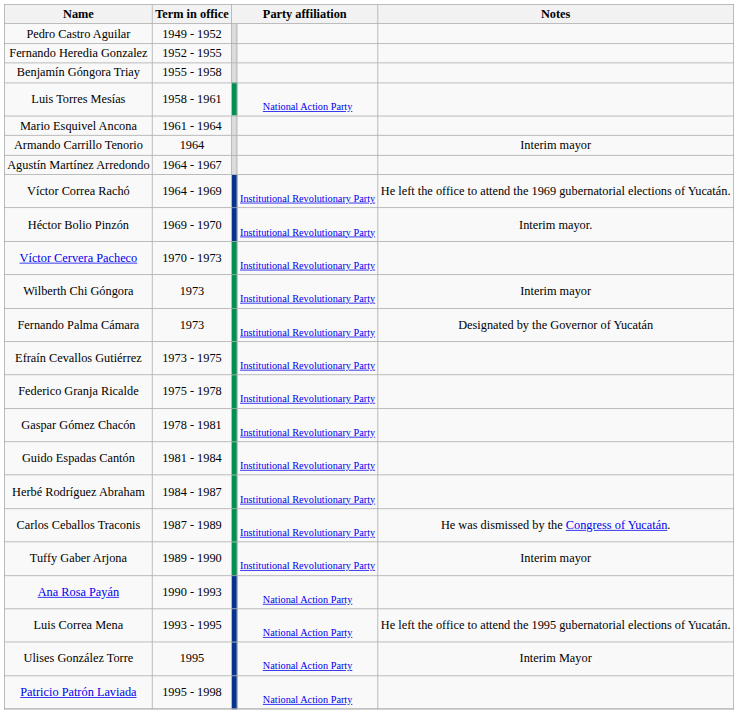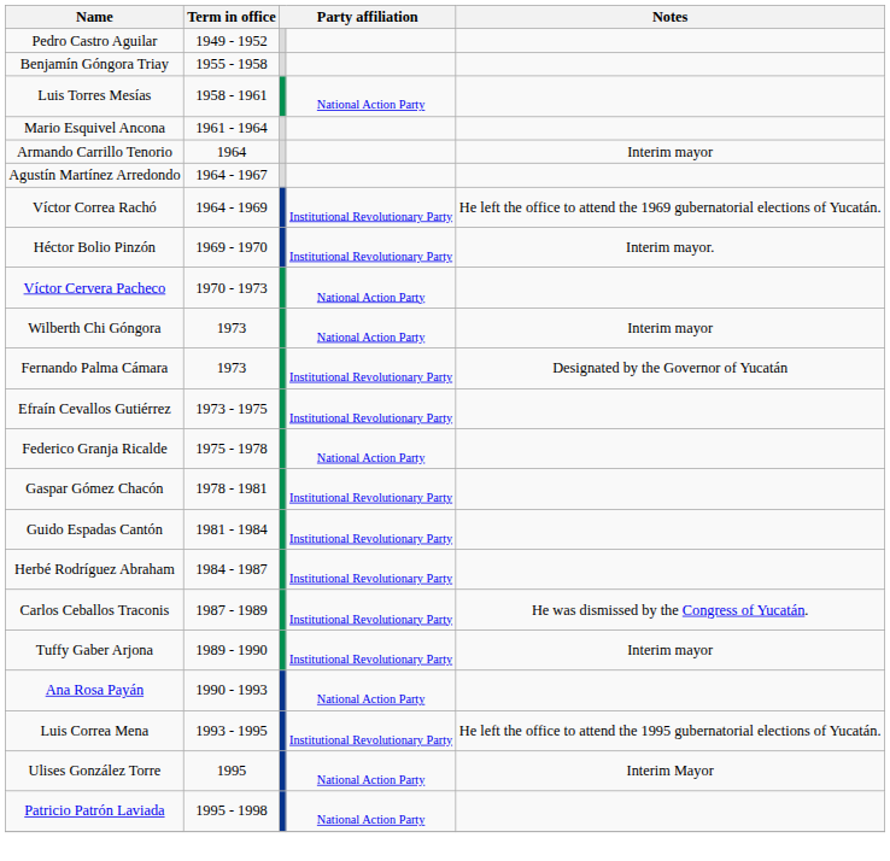- row: Fernando Heredia Gonzalez | 1952 - 1955
Víctor Cervera Pacheco | column 4: Institutional Revolutionary Party -> National Action Party
Wilberth Chi Góngora | column 4: Institutional Revolutionary Party -> National Action Party
Federico Granja Ricalde | column 4: Institutional Revolutionary Party -> National Action Party
Luis Correa Mena | column 4: National Action Party -> Institutional Revolutionary Party
